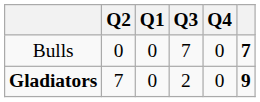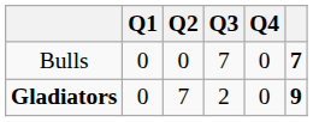columns swapped: Q1 <-> Q2
